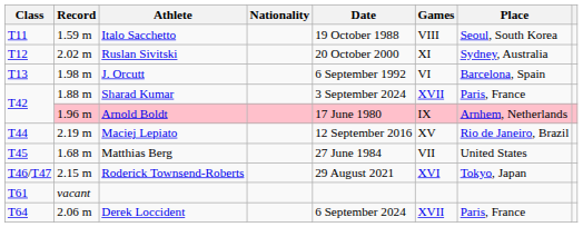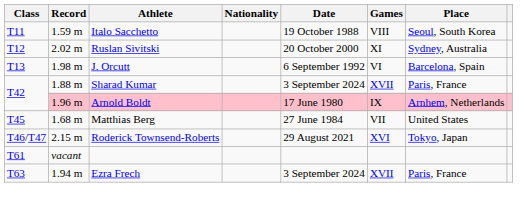- row: T44 | 2.19 m | Maciej Lepiato | 12 September 2016 | XV | Rio de Janeiro, Brazil
+ row: T63 | 1.94 m | Ezra Frech | 3 September 2024 | XVII | Paris, France
- row: T64 | 2.06 m | Derek Loccident | 6 September 2024 | XVII | Paris, France
